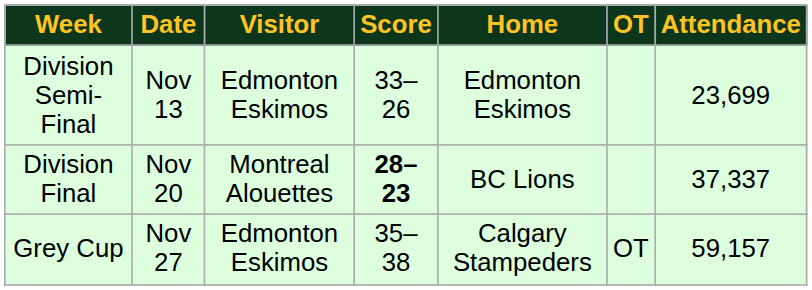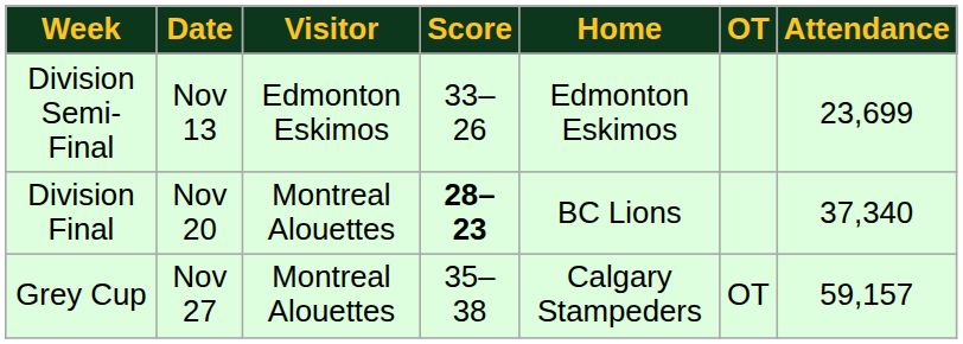Division Final | Attendance: 37,337 -> 37,340
Grey Cup | Visitor: Edmonton Eskimos -> Montreal Alouettes
